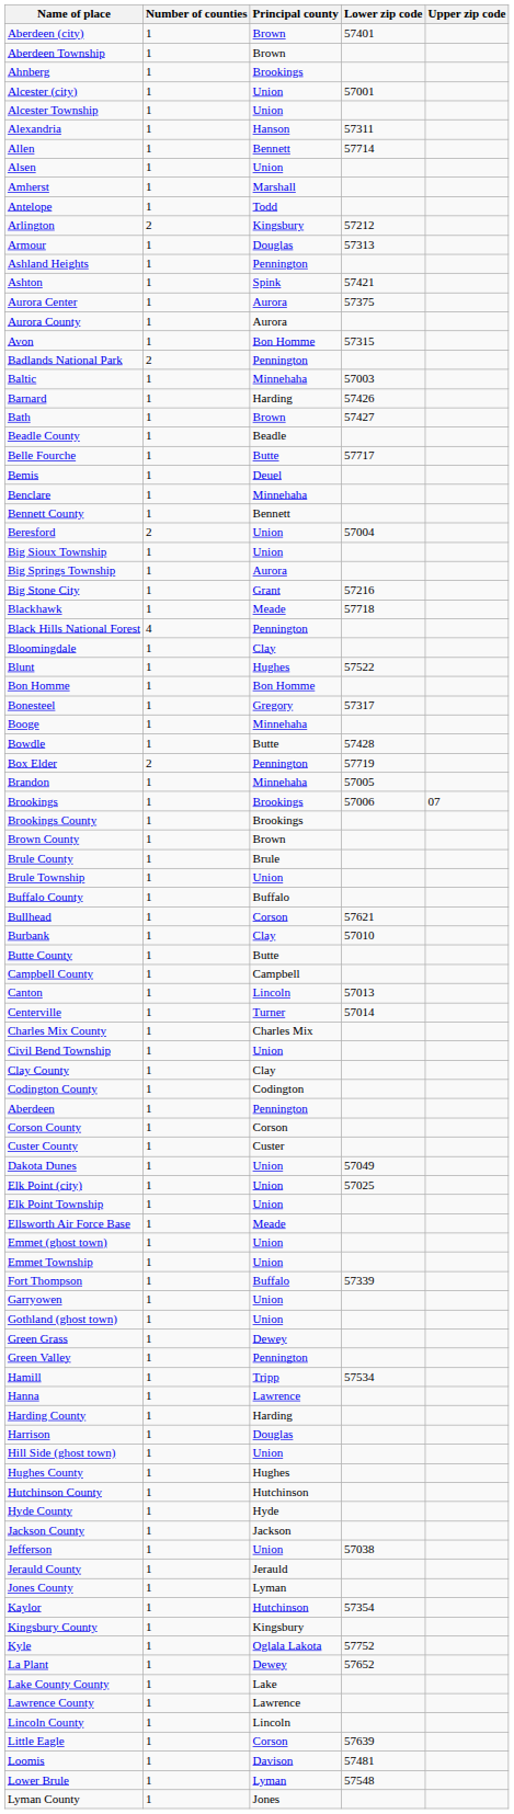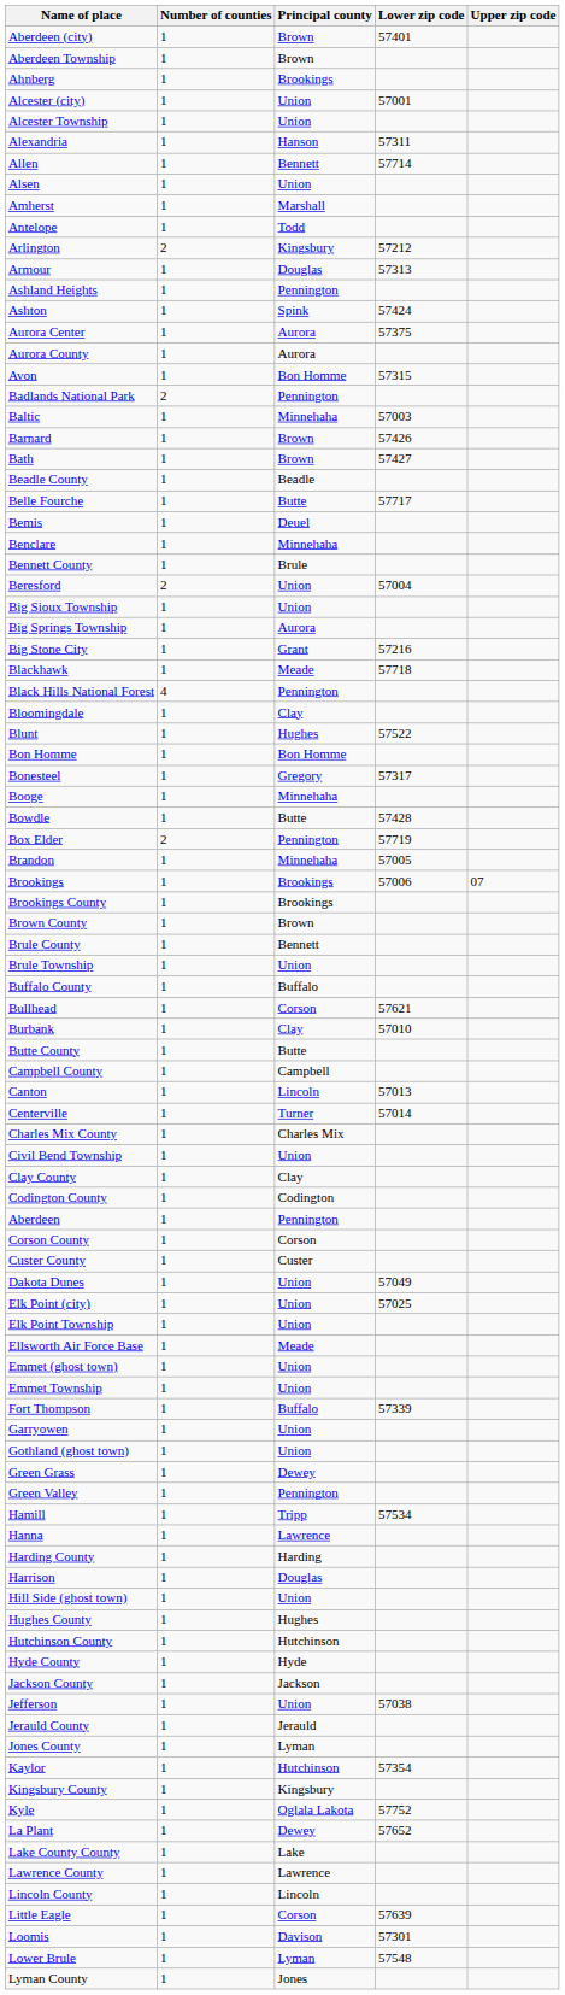Ashton | Lower zip code: 57421 -> 57424
Barnard | Principal county: Harding -> Brown
Bennett County | Principal county: Bennett -> Brule
Brule County | Principal county: Brule -> Bennett
Loomis | Lower zip code: 57481 -> 57301
